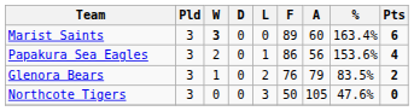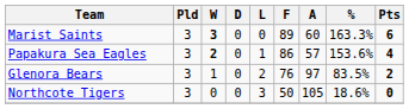Marist Saints | %: 163.4% -> 163.3%
Papakura Sea Eagles | W: normal -> bold
Papakura Sea Eagles | A: 56 -> 57
Glenora Bears | A: 79 -> 97
Northcote Tigers | %: 47.6% -> 18.6%
